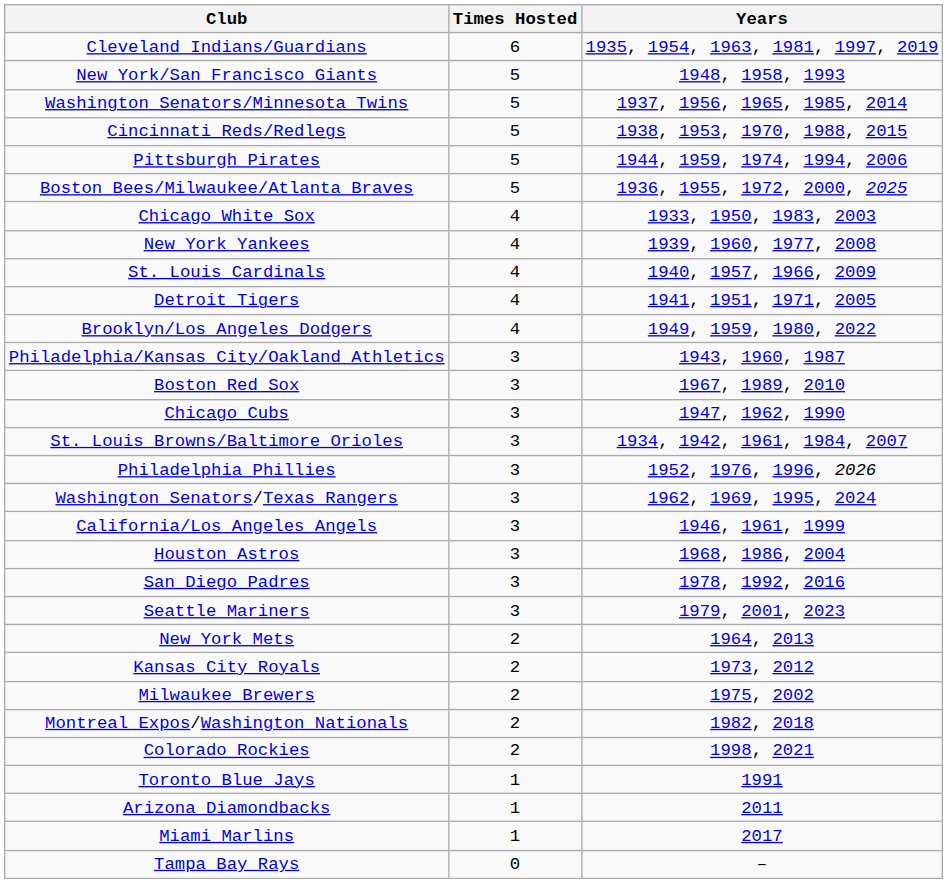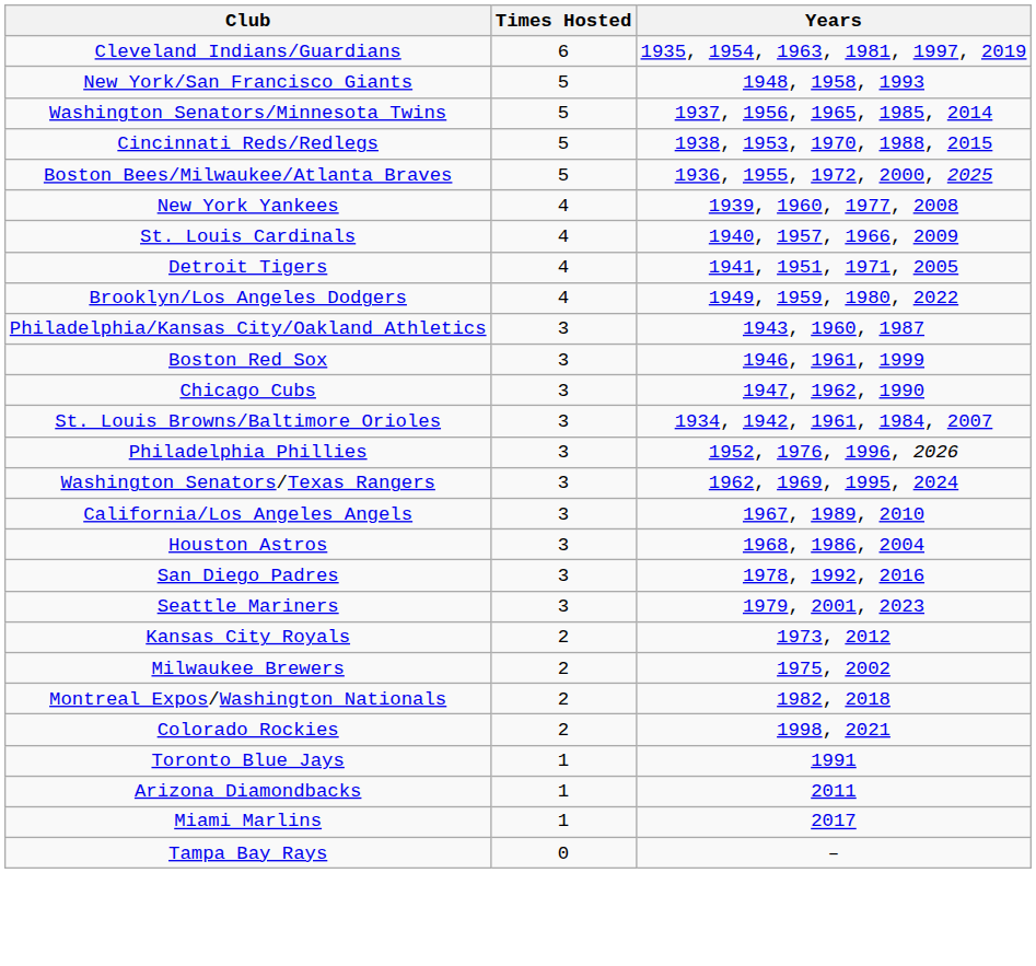- row: Pittsburgh Pirates | 5 | 1944, 1959, 1974, 1994, 2006
- row: Chicago White Sox | 4 | 1933, 1950, 1983, 2003
Boston Red Sox | Years: 1967, 1989, 2010 -> 1946, 1961, 1999
California/Los Angeles Angels | Years: 1946, 1961, 1999 -> 1967, 1989, 2010
- row: New York Mets | 2 | 1964, 2013
